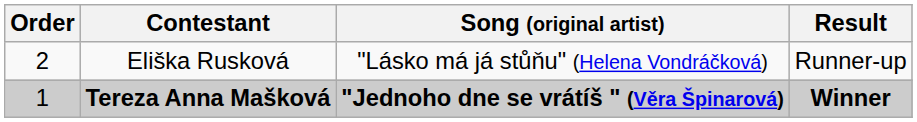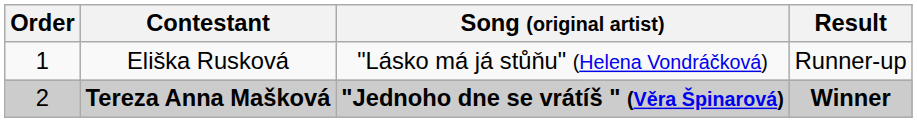Eliška Rusková | Order: 2 -> 1
Tereza Anna Mašková | Order: 1 -> 2
